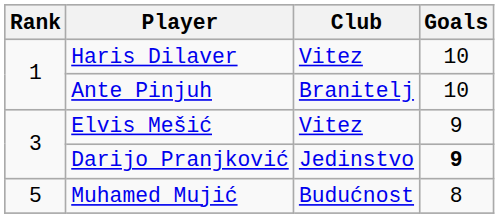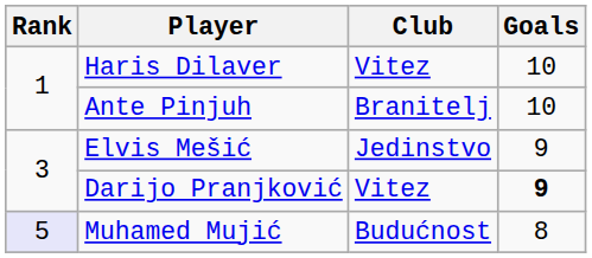Elvis Mešić | Club: Vitez -> Jedinstvo
Darijo Pranjković | Club: Jedinstvo -> Vitez
Muhamed Mujić | Rank: no background -> lavender background
